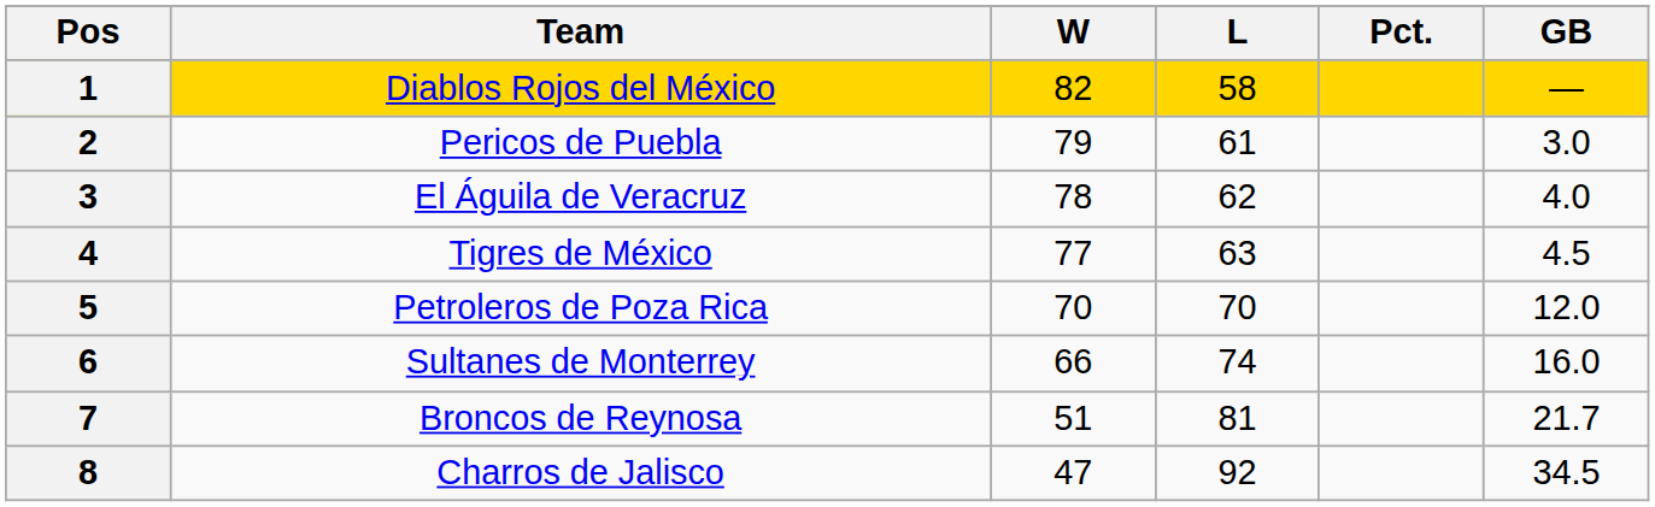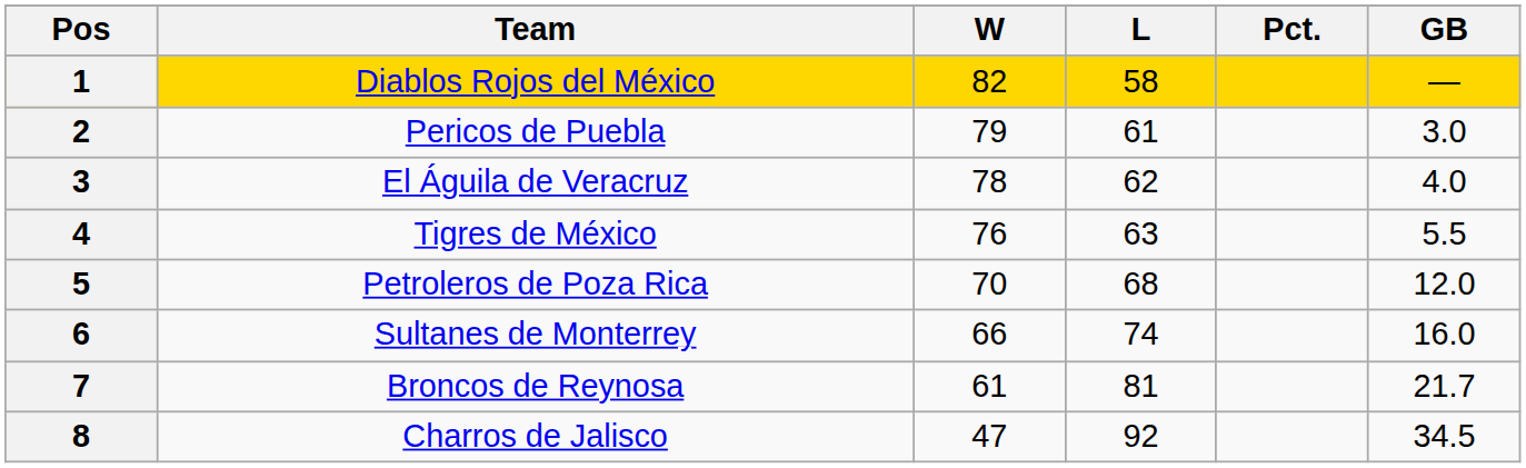4 | W: 77 -> 76
4 | GB: 4.5 -> 5.5
5 | L: 70 -> 68
7 | W: 51 -> 61
